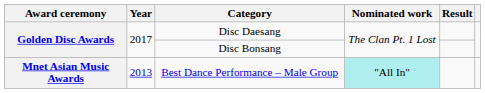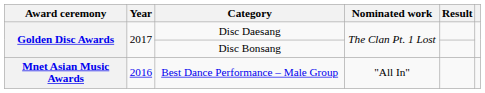Best Dance Performance – Male Group | Year: 2013 -> 2016
Best Dance Performance – Male Group | Nominated work: paleturquoise background -> no background
